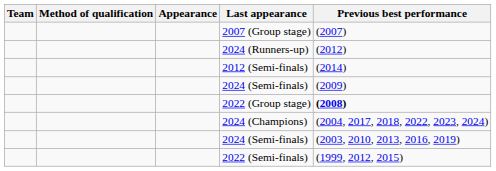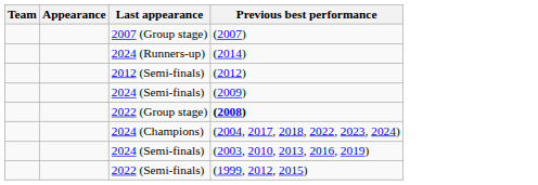- column: Method of qualification
2024 (Runners-up) | Previous best performance: (2012) -> (2014)
2012 (Semi-finals) | Previous best performance: (2014) -> (2012)
